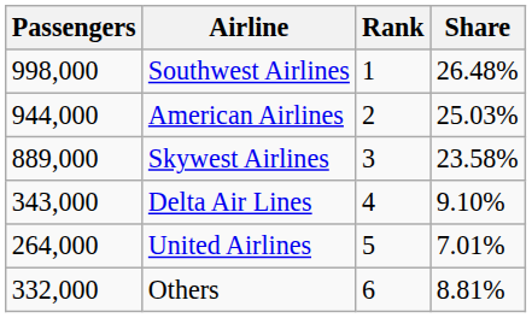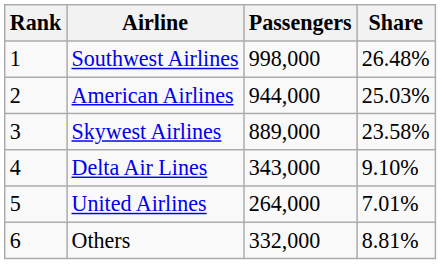columns swapped: Rank <-> Passengers
